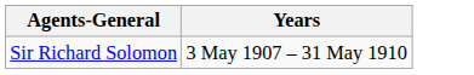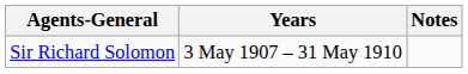+ column: Notes
